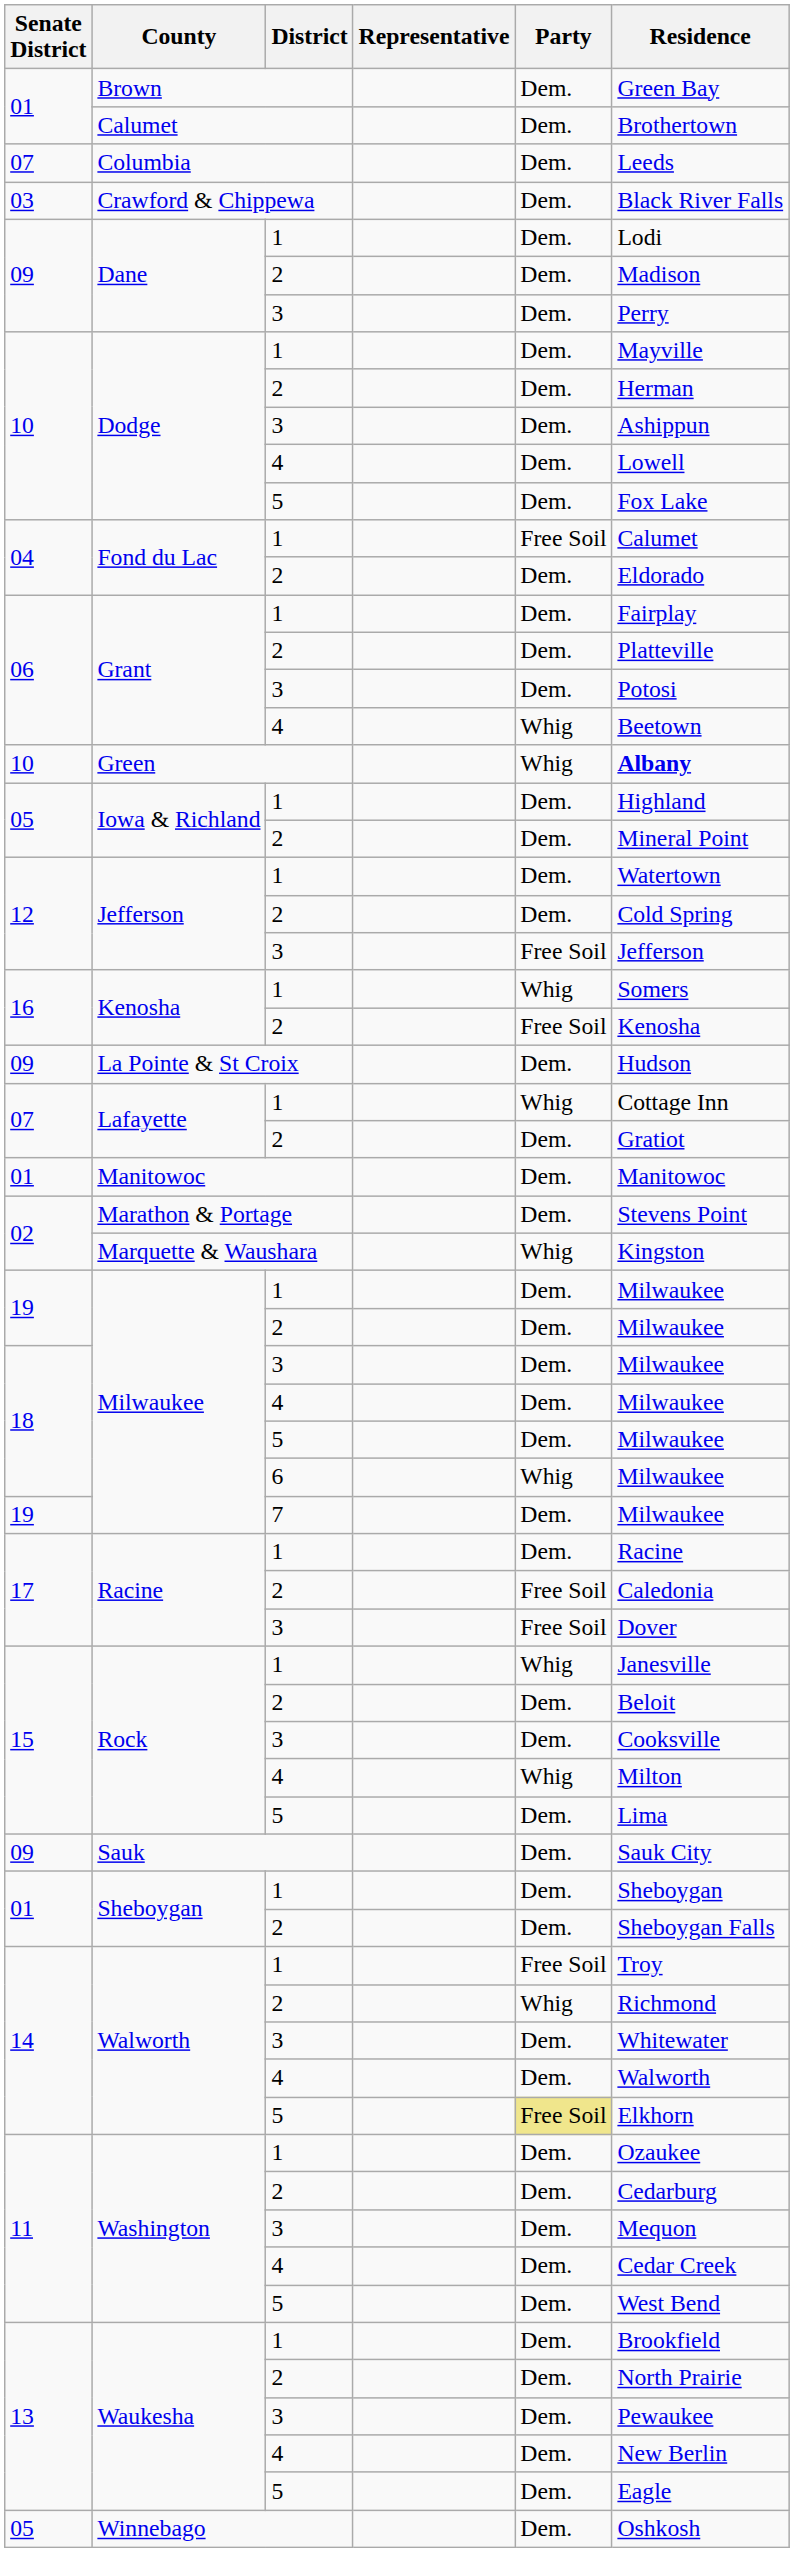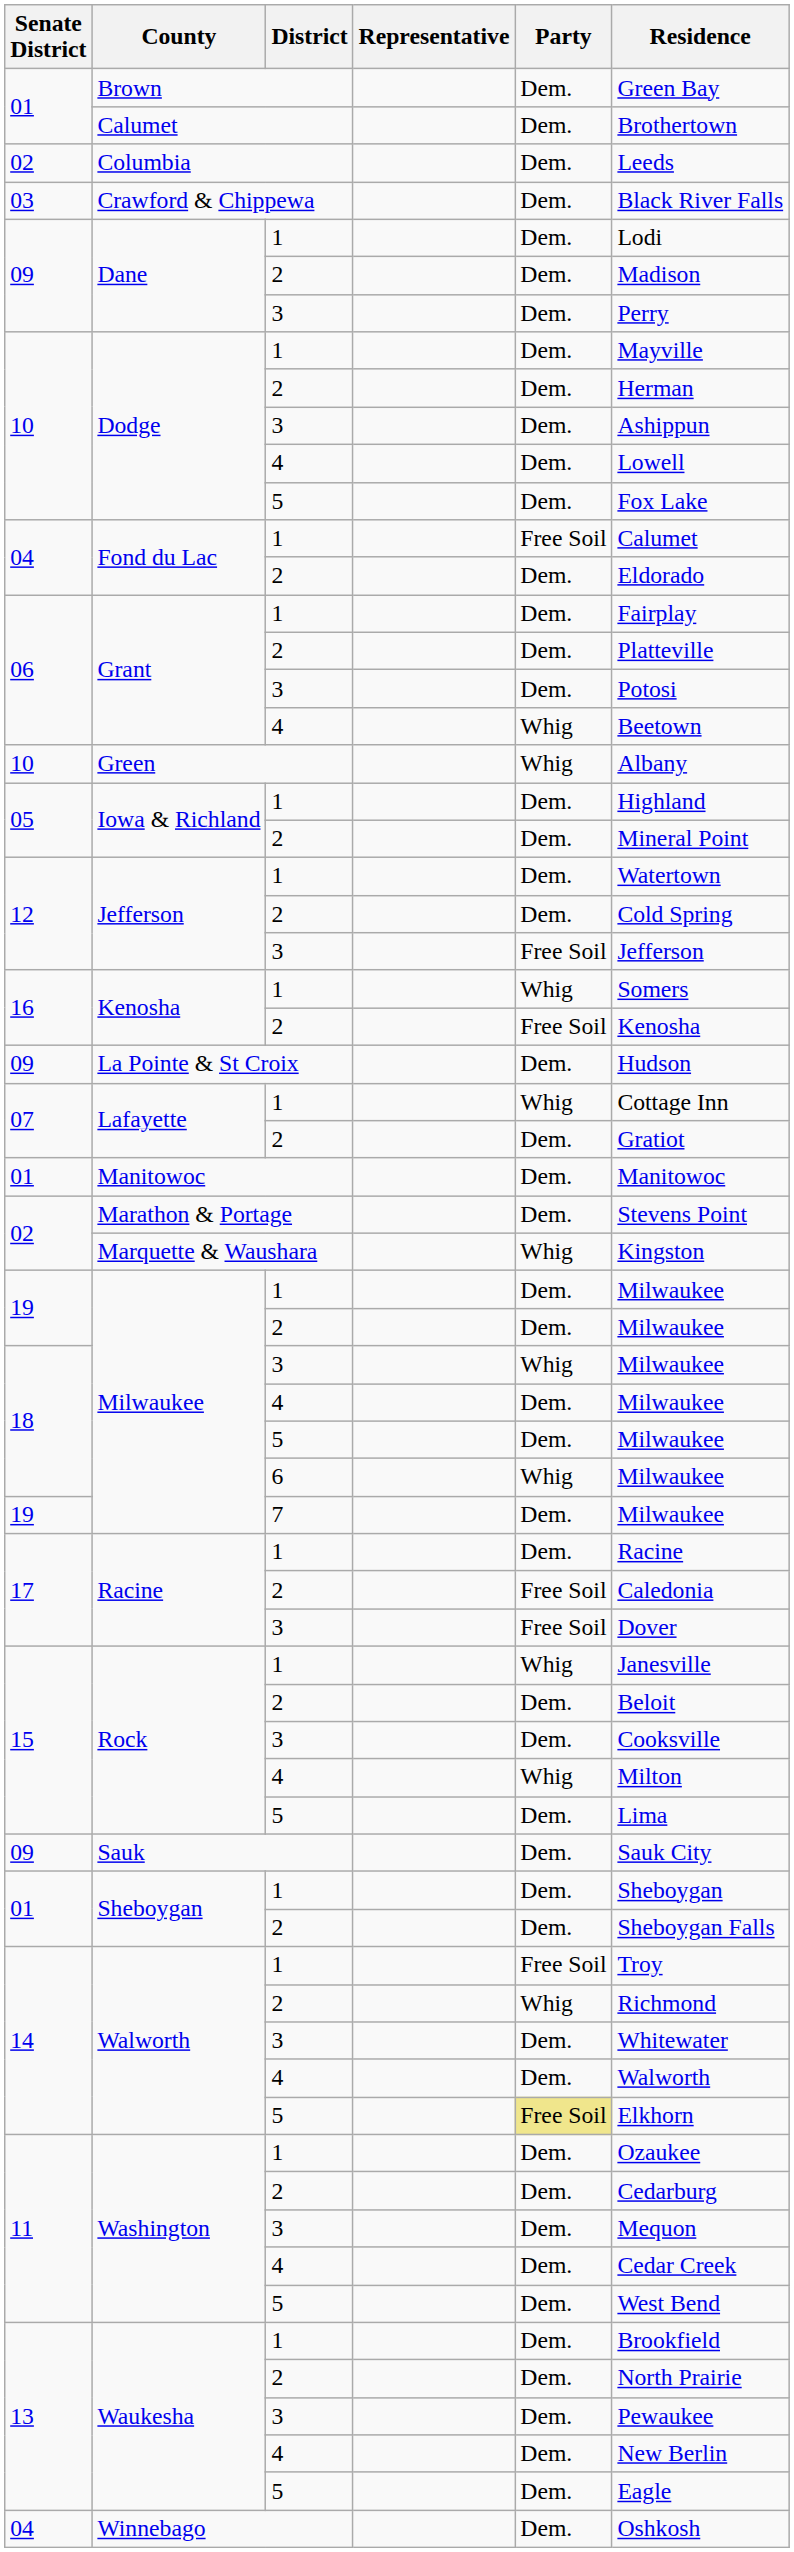Columbia | Senate District: 07 -> 02
Green | Residence: bold -> normal
Milwaukee / 3 | Party: Dem. -> Whig
Winnebago | Senate District: 05 -> 04
